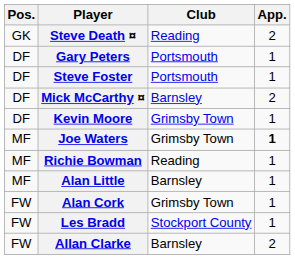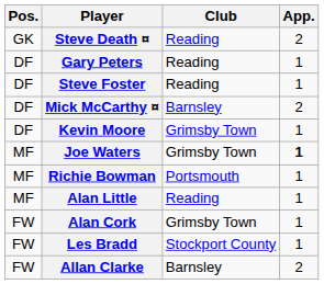Gary Peters | Club: Portsmouth -> Reading
Steve Foster | Club: Portsmouth -> Reading
Richie Bowman | Club: Reading -> Portsmouth
Alan Little | Club: Barnsley -> Reading
